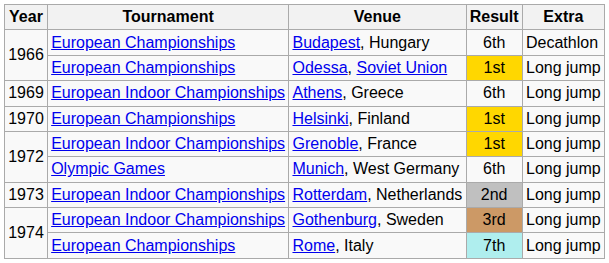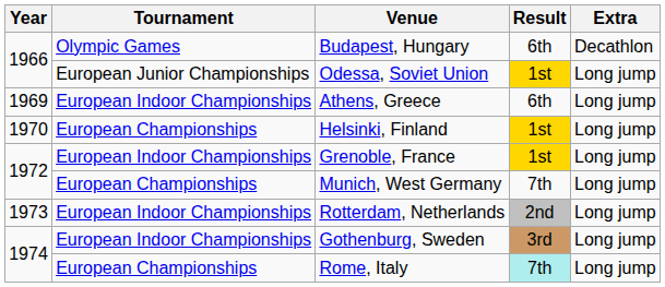Budapest, Hungary | Tournament: European Championships -> Olympic Games
Odessa, Soviet Union | Tournament: European Championships -> European Junior Championships
Munich, West Germany | Tournament: Olympic Games -> European Championships
Munich, West Germany | Result: 6th -> 7th
